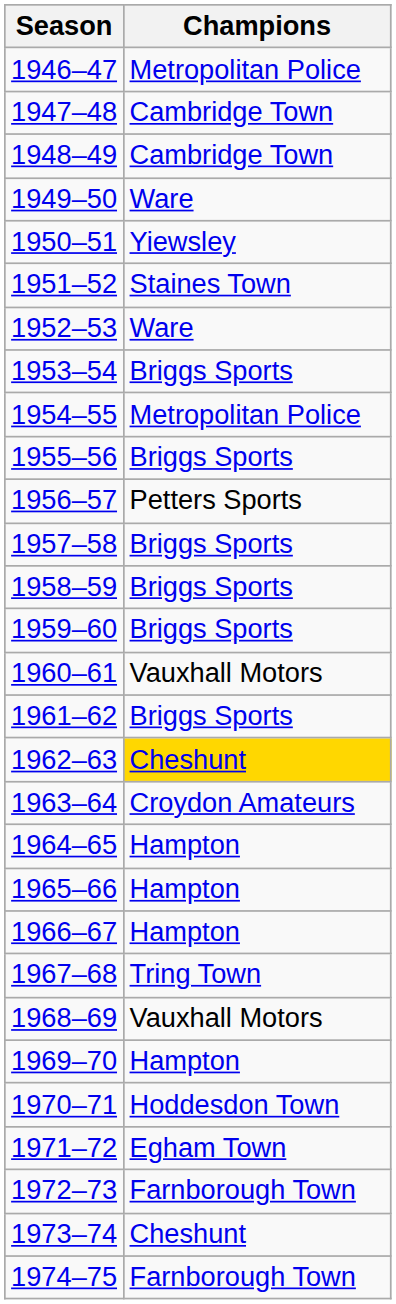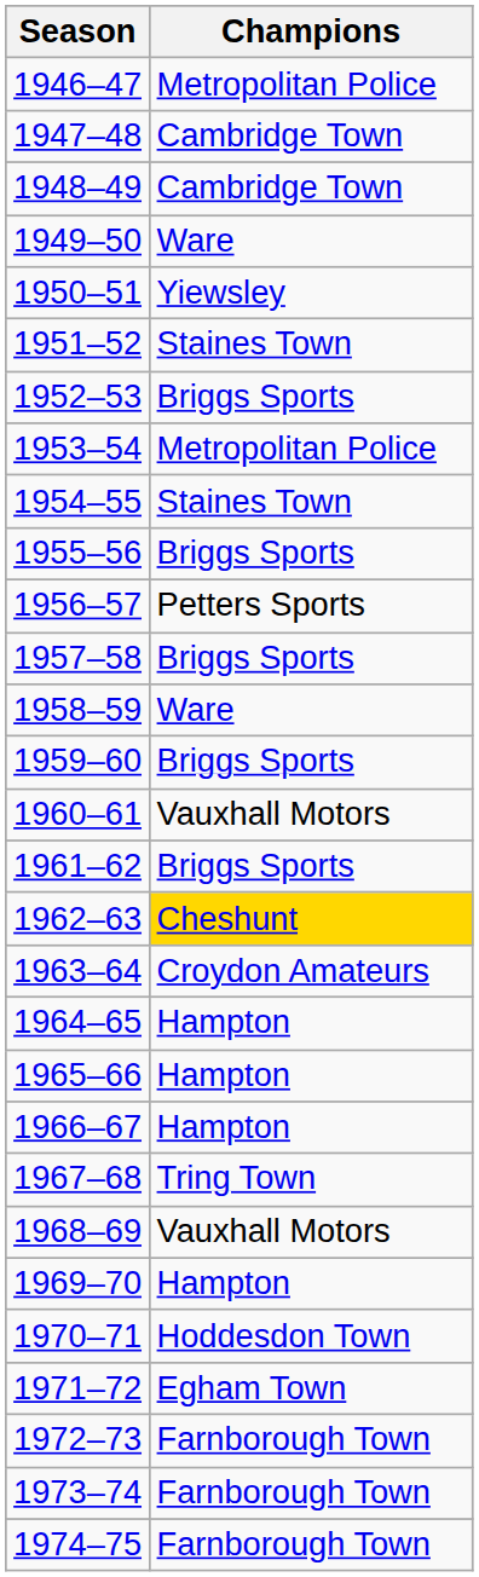1952–53 | Champions: Ware -> Briggs Sports
1953–54 | Champions: Briggs Sports -> Metropolitan Police
1954–55 | Champions: Metropolitan Police -> Staines Town
1958–59 | Champions: Briggs Sports -> Ware
1973–74 | Champions: Cheshunt -> Farnborough Town
